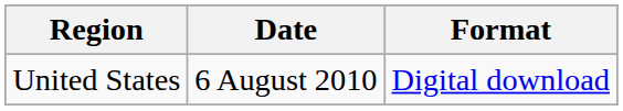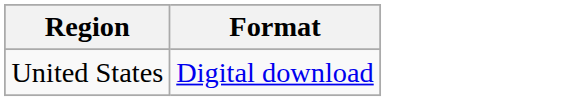- column: Date | 6 August 2010
